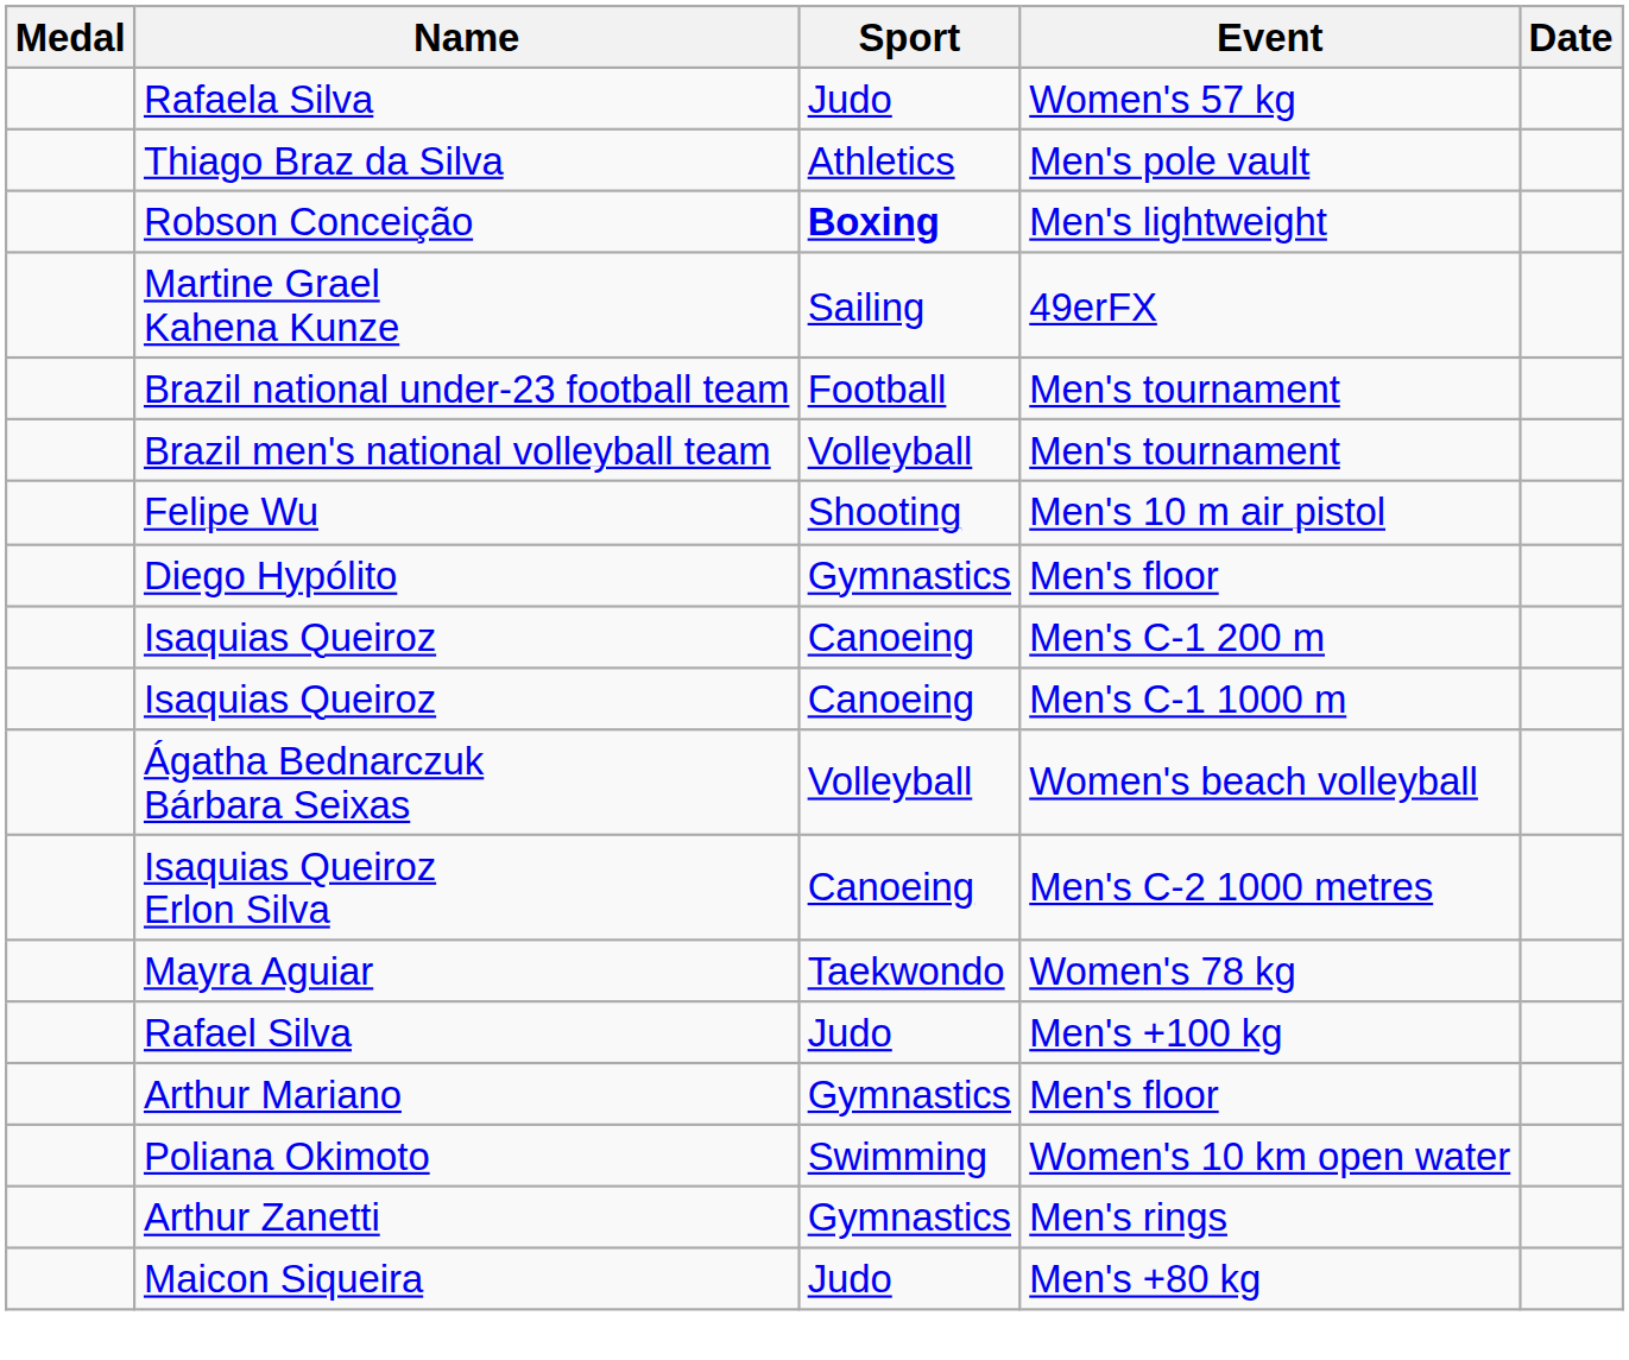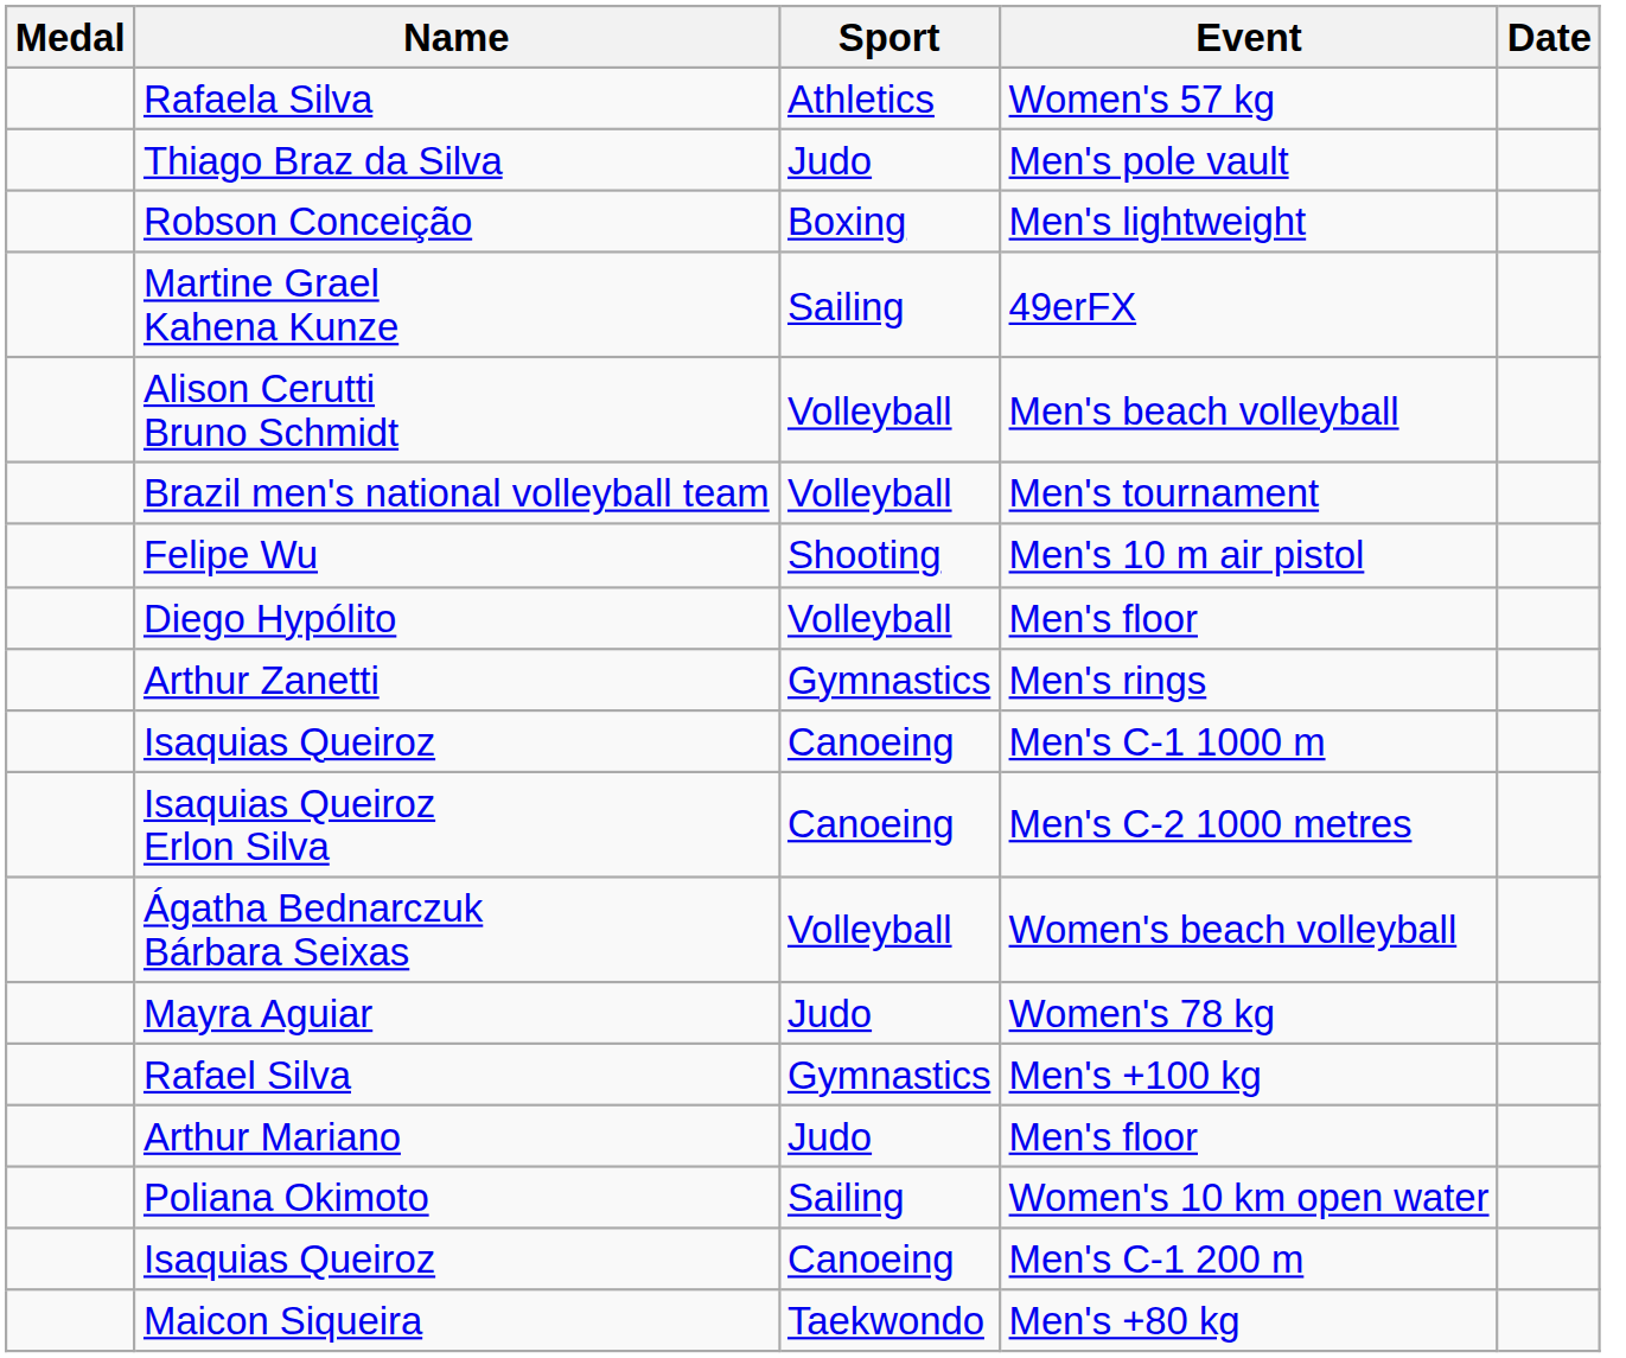Rafaela Silva | Sport: Judo -> Athletics
Thiago Braz da Silva | Sport: Athletics -> Judo
Robson Conceição | Sport: bold -> normal
+ row: Alison Cerutti Bruno Schmidt | Volleyball | Men's beach volleyball
- row: Brazil national under-23 football team | Football | Men's tournament
Diego Hypólito | Sport: Gymnastics -> Volleyball
rows swapped: Arthur Zanetti <-> Isaquias Queiroz / Men's C-1 200 m
rows swapped: Ágatha Bednarczuk Bárbara Seixas <-> Isaquias Queiroz Erlon Silva
Mayra Aguiar | Sport: Taekwondo -> Judo
Rafael Silva | Sport: Judo -> Gymnastics
Arthur Mariano | Sport: Gymnastics -> Judo
Poliana Okimoto | Sport: Swimming -> Sailing
Maicon Siqueira | Sport: Judo -> Taekwondo
